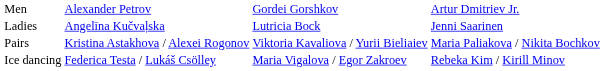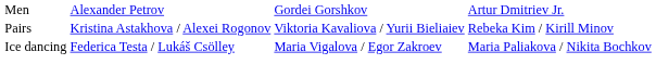- row: Ladies | Angelīna Kučvaļska | Lutricia Bock | Jenni Saarinen
Pairs | column 4: Maria Paliakova / Nikita Bochkov -> Rebeka Kim / Kirill Minov
Ice dancing | column 4: Rebeka Kim / Kirill Minov -> Maria Paliakova / Nikita Bochkov
